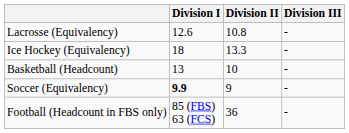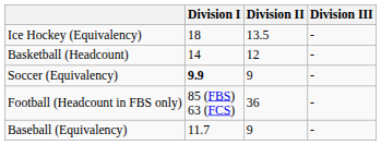- row: Lacrosse (Equivalency) | 12.6 | 10.8 | -
Ice Hockey (Equivalency) | Division II: 13.3 -> 13.5
Basketball (Headcount) | Division I: 13 -> 14
Basketball (Headcount) | Division II: 10 -> 12
+ row: Baseball (Equivalency) | 11.7 | 9 | -
